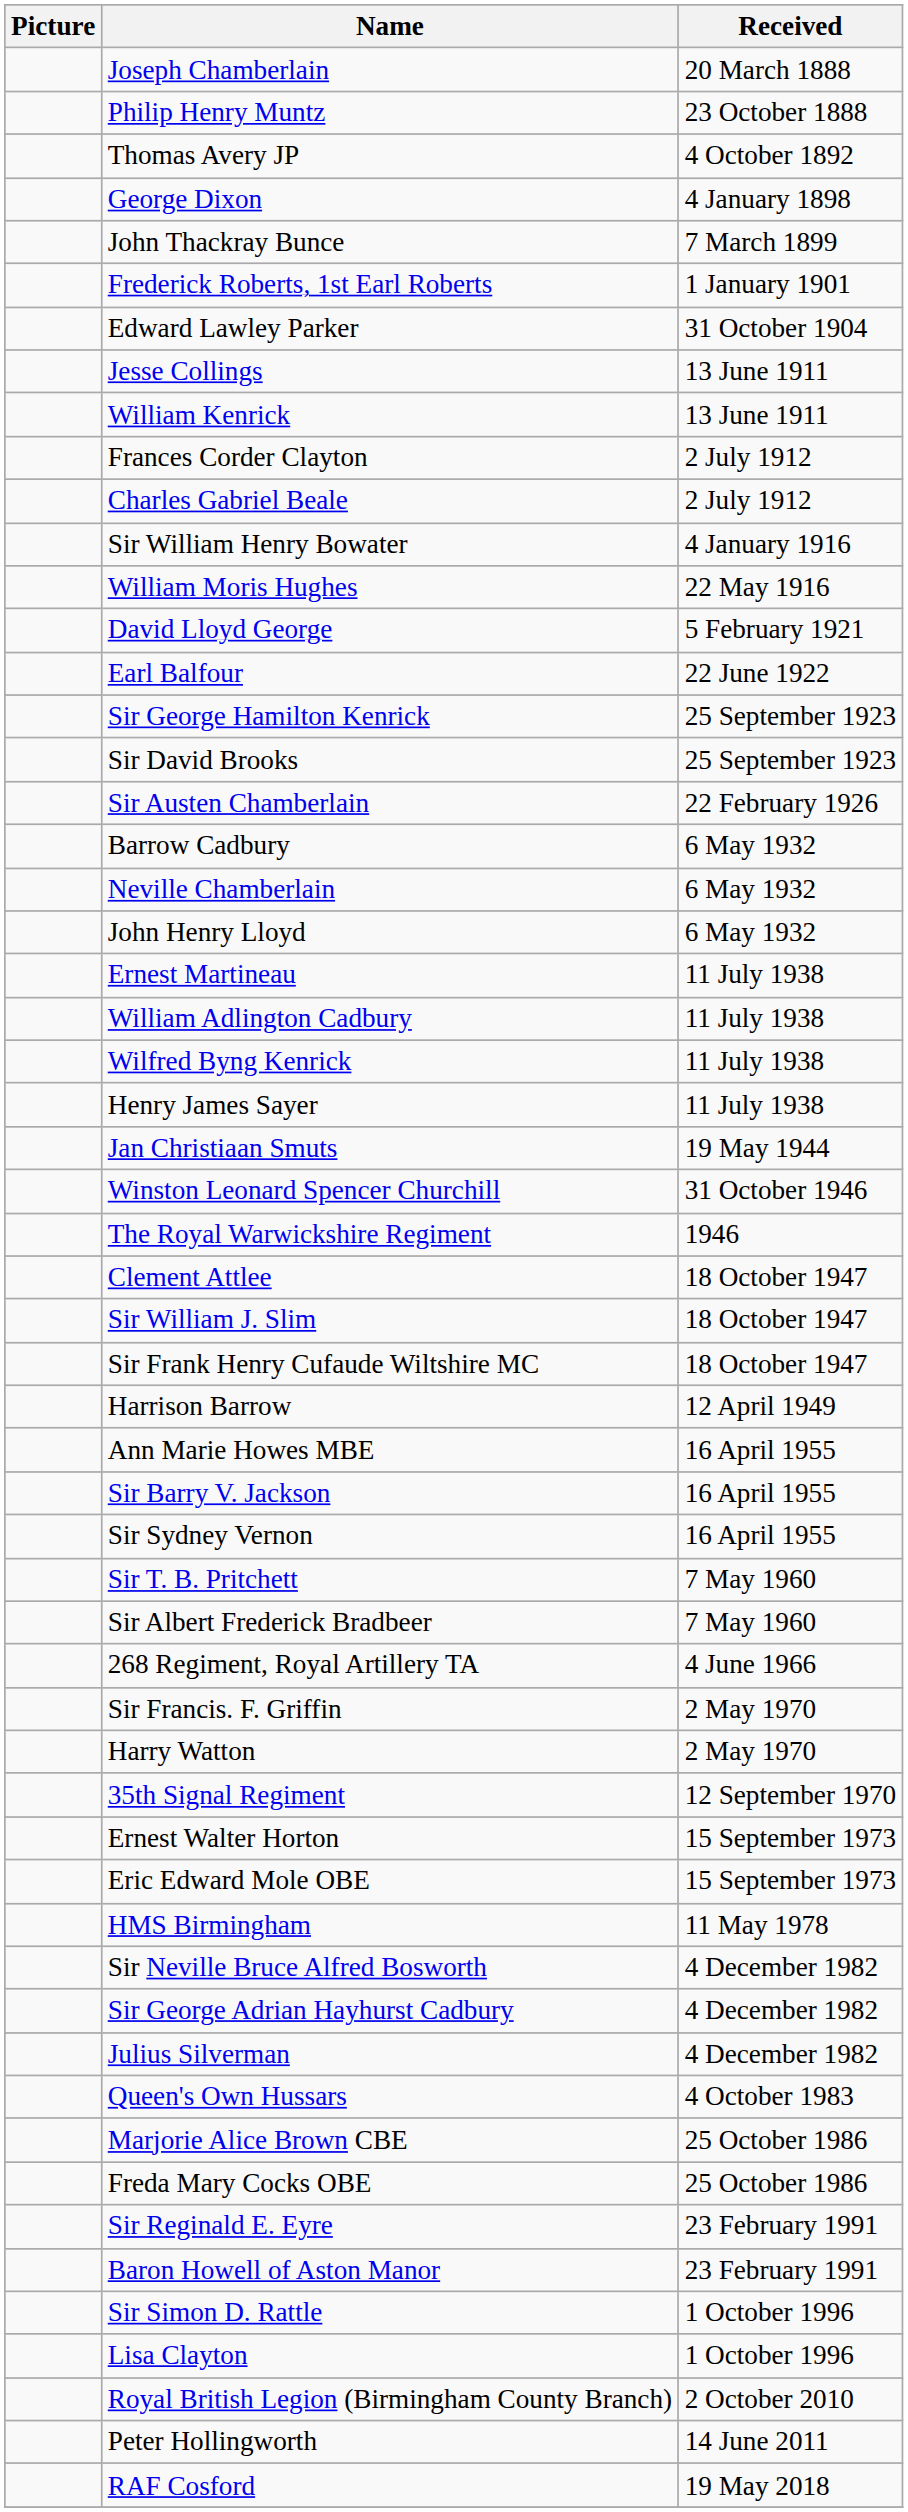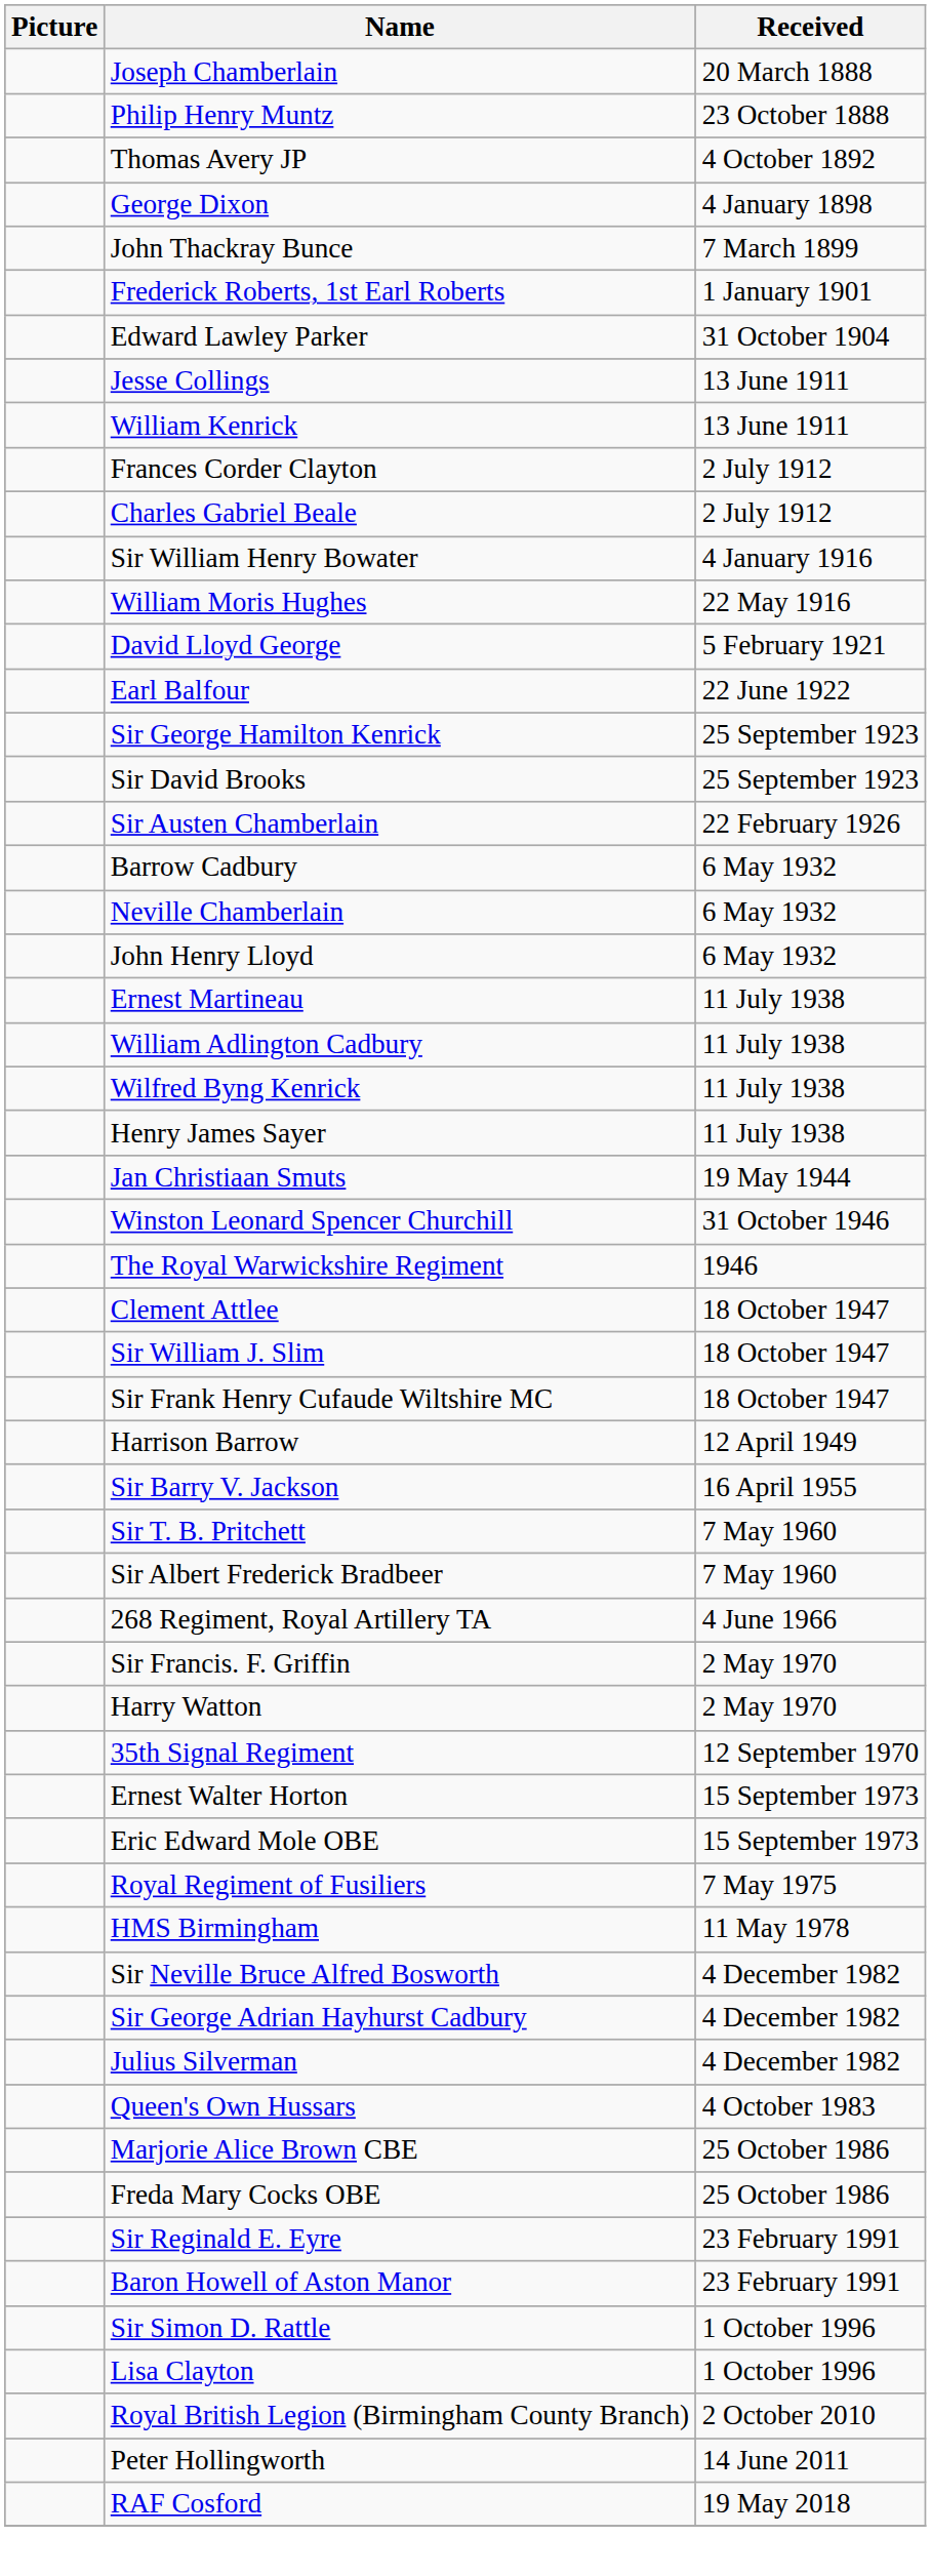- row: Ann Marie Howes MBE | 16 April 1955
- row: Sir Sydney Vernon | 16 April 1955
+ row: Royal Regiment of Fusiliers | 7 May 1975
